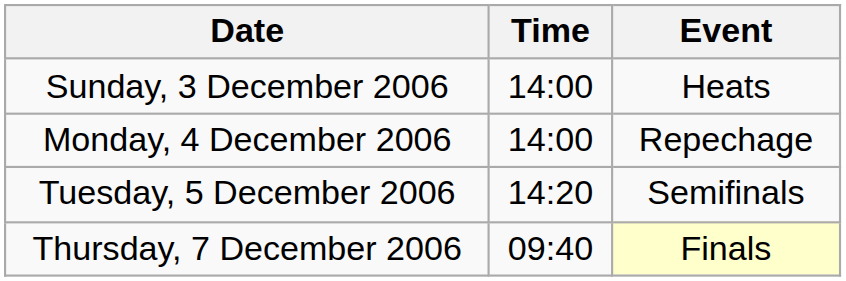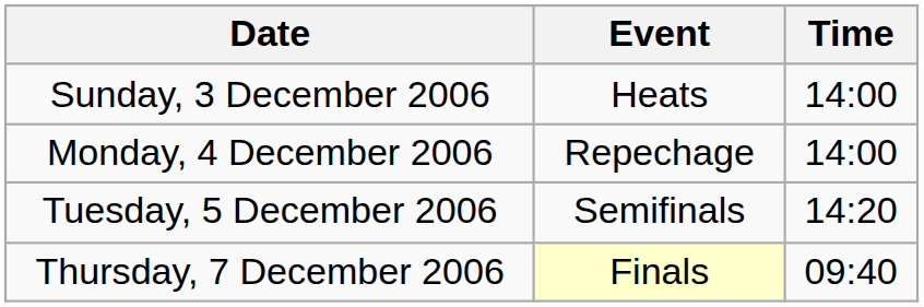columns swapped: Time <-> Event
